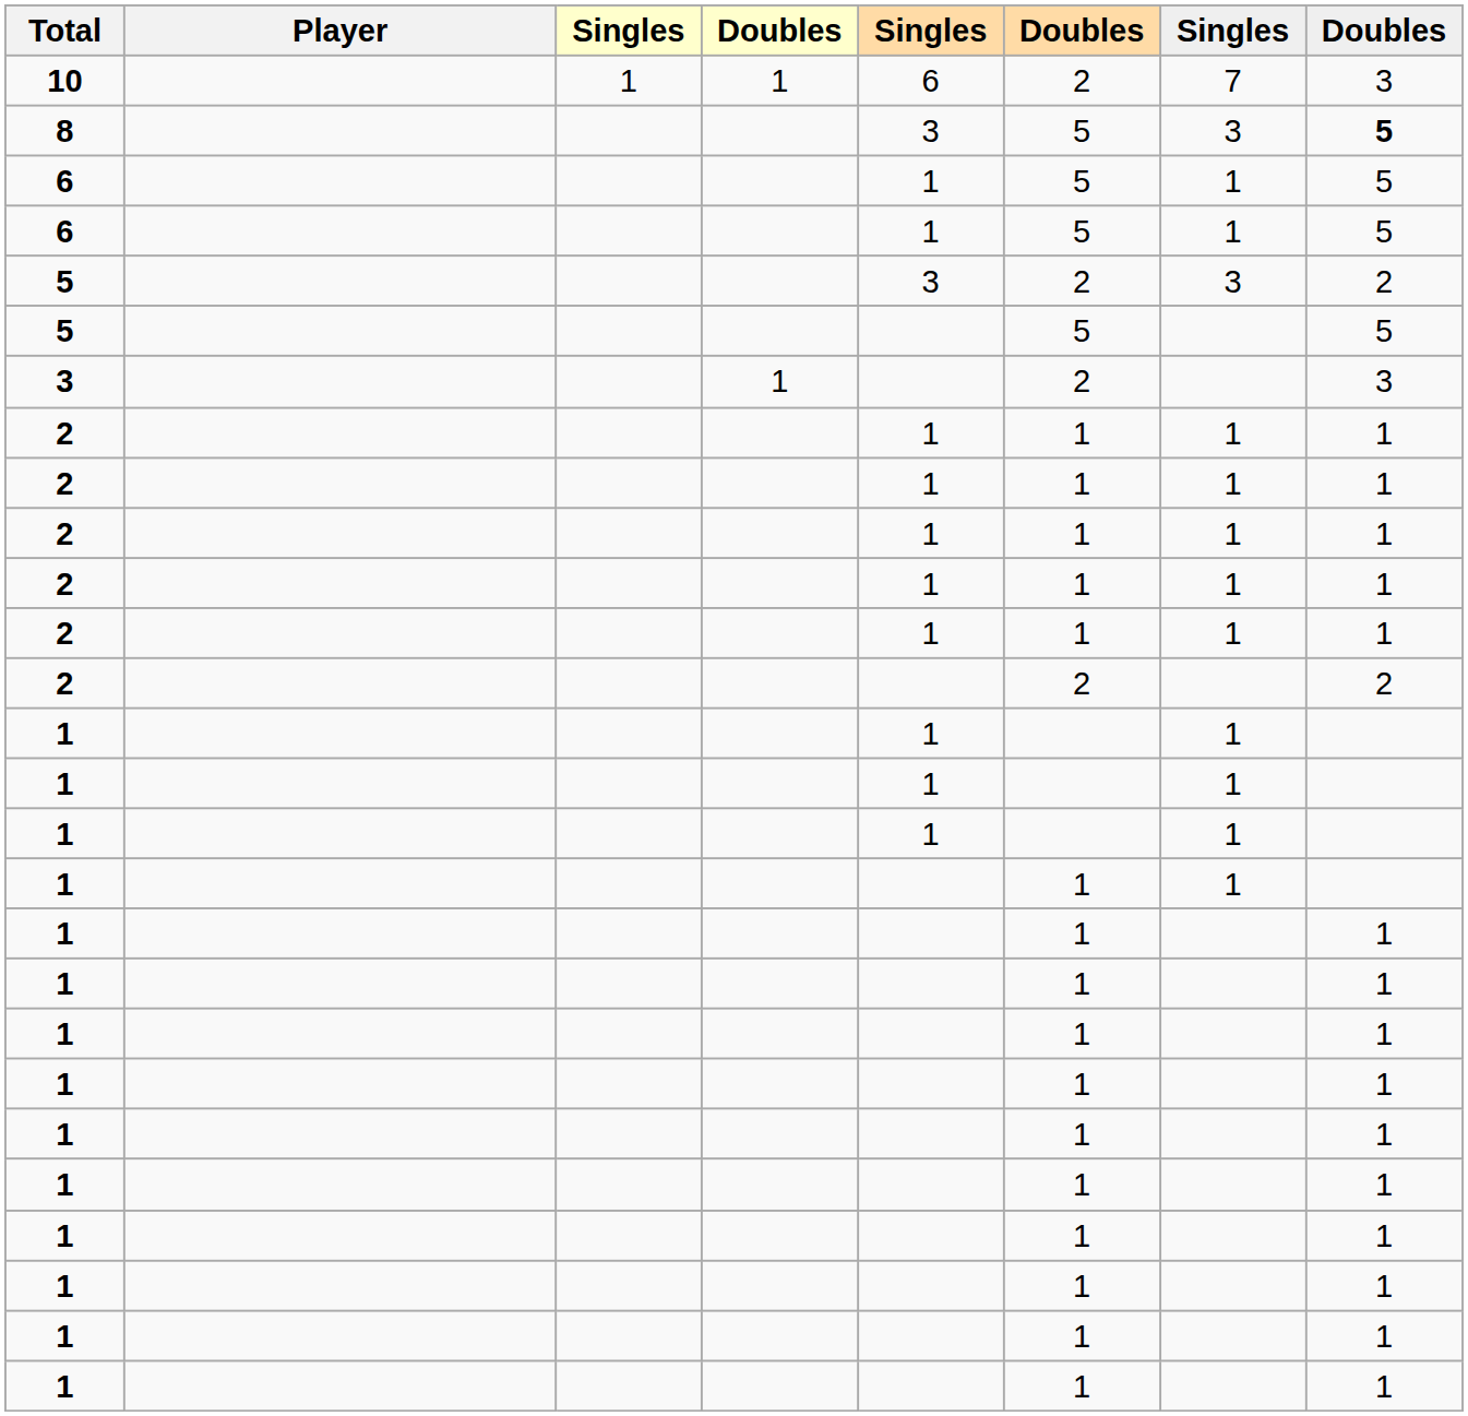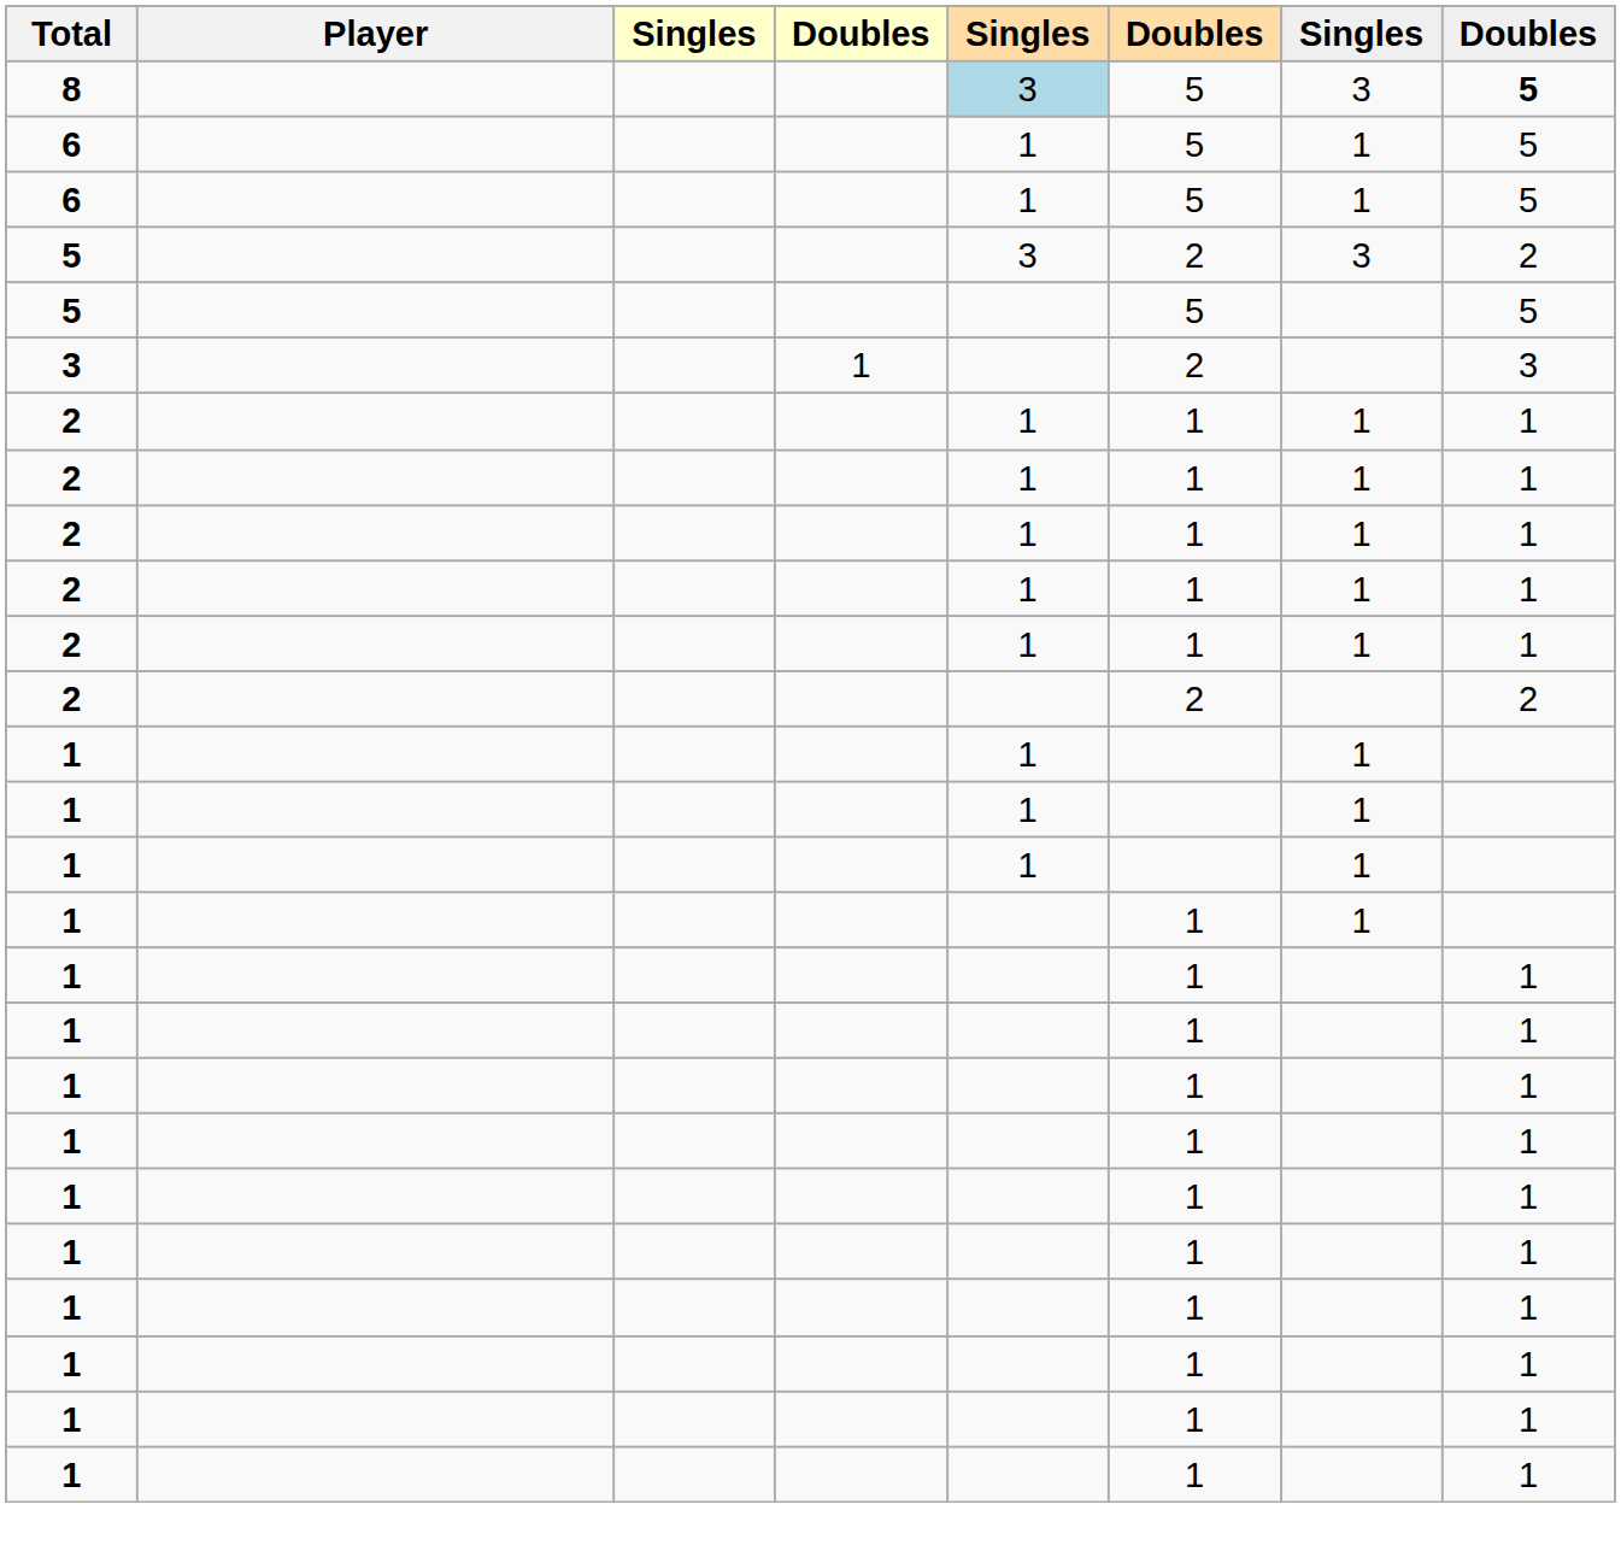- row: 10 | 1 | 1 | 6 | 2 | 7 | 3
8 | column 5: no background -> lightblue background
